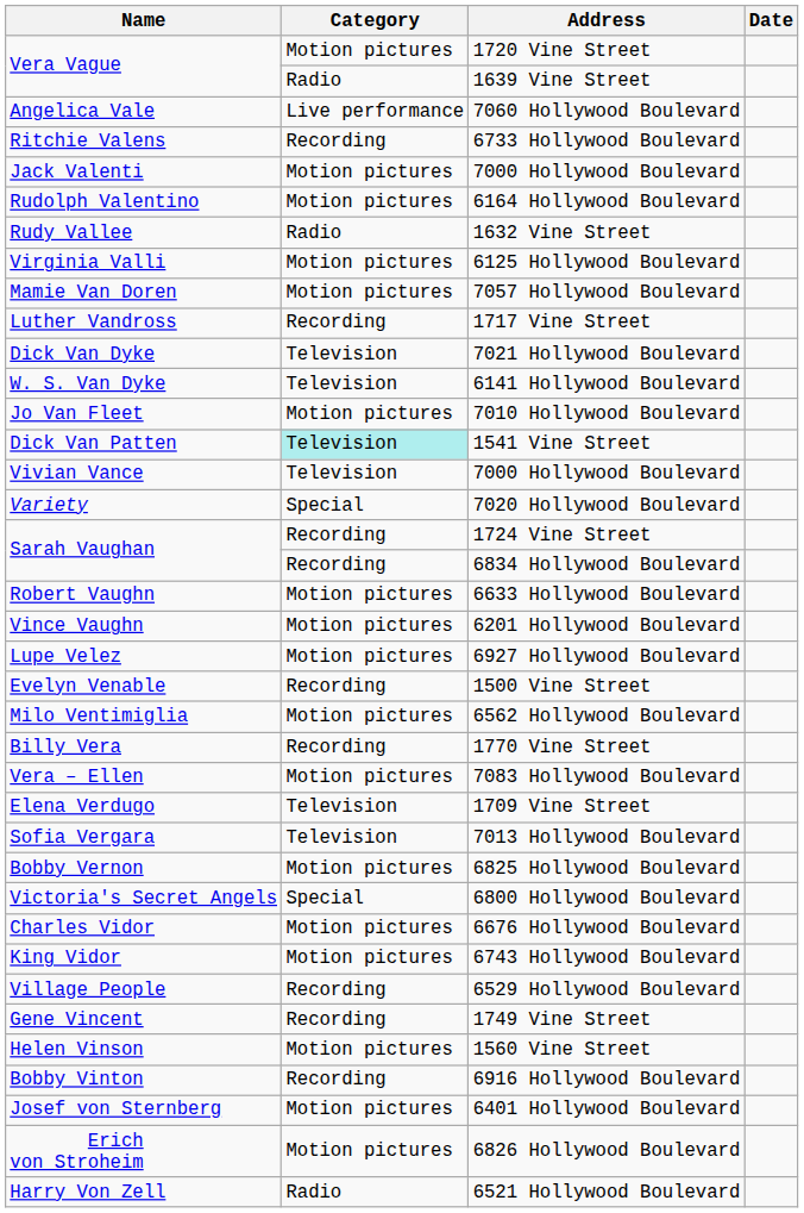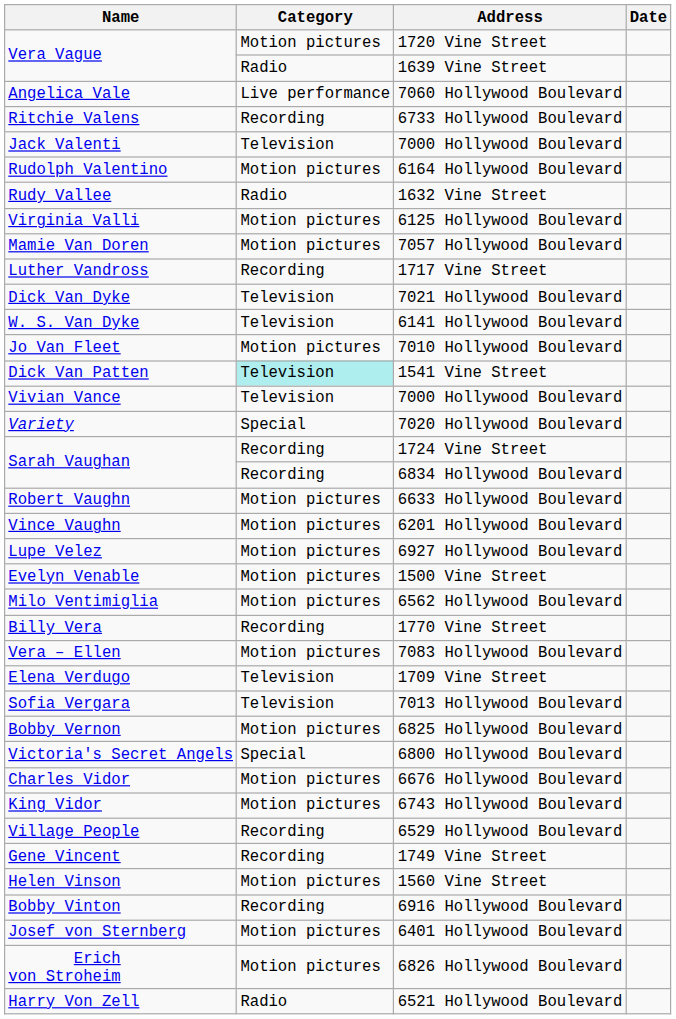Jack Valenti / 7000 Hollywood Boulevard | Category: Motion pictures -> Television
1500 Vine Street | Category: Recording -> Motion pictures
